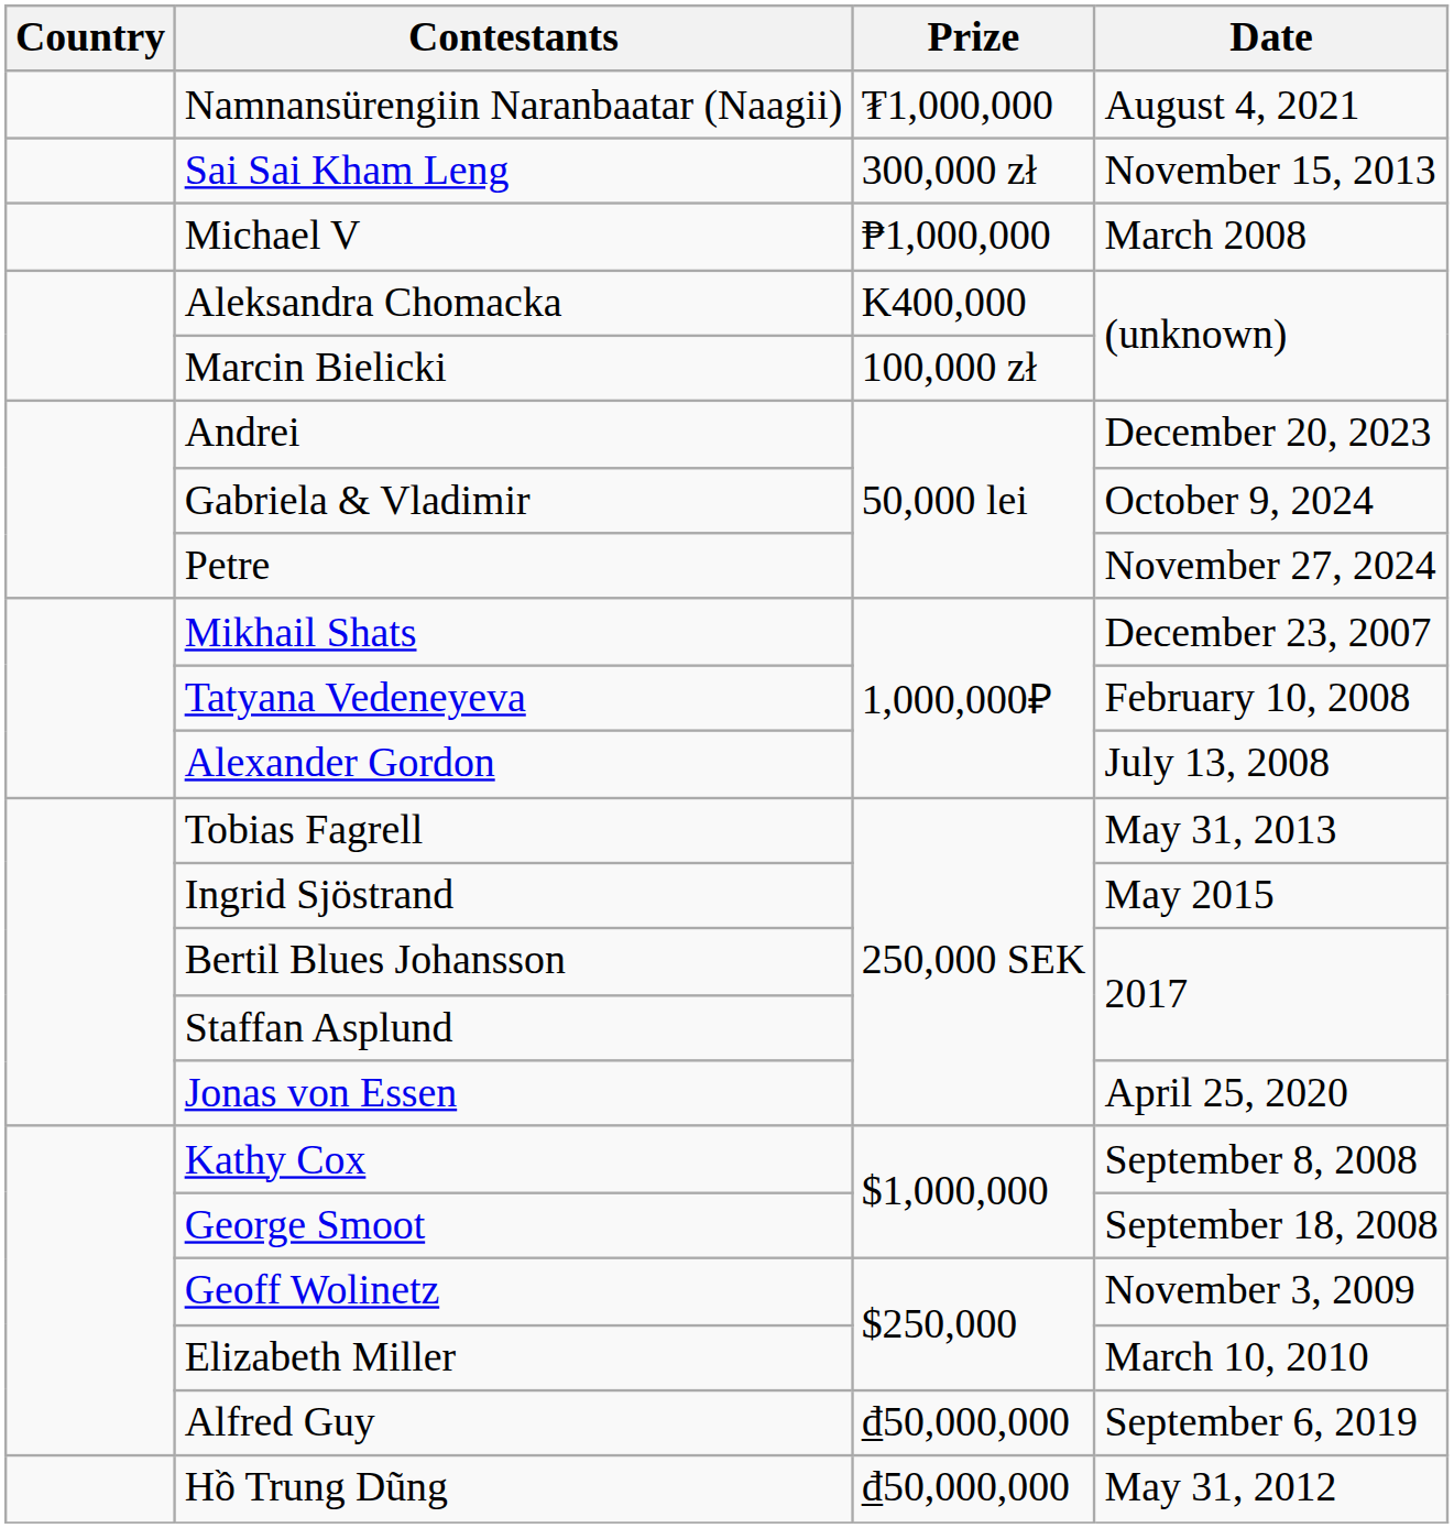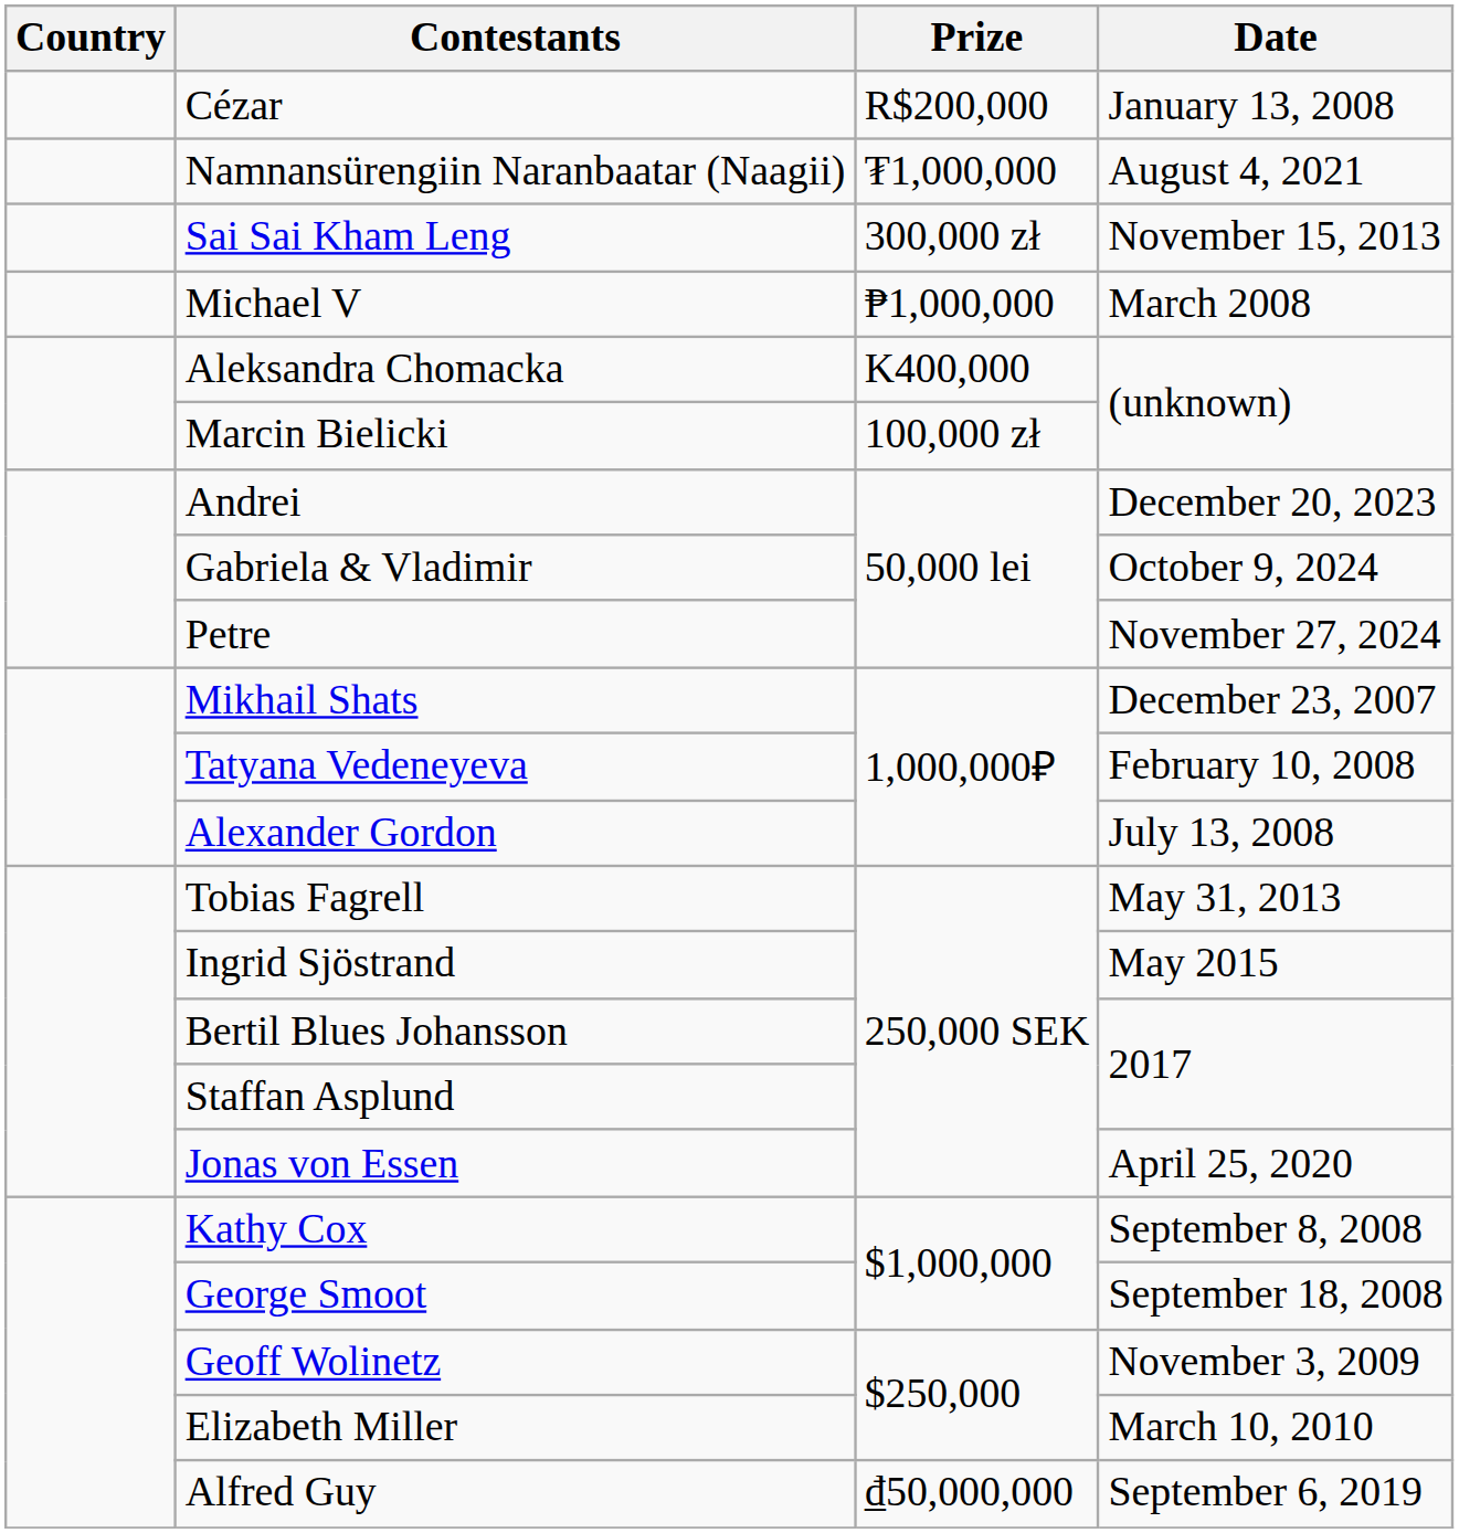+ row: Сézar | R$200,000 | January 13, 2008
- row: Hồ Trung Dũng | ₫50,000,000 | May 31, 2012
